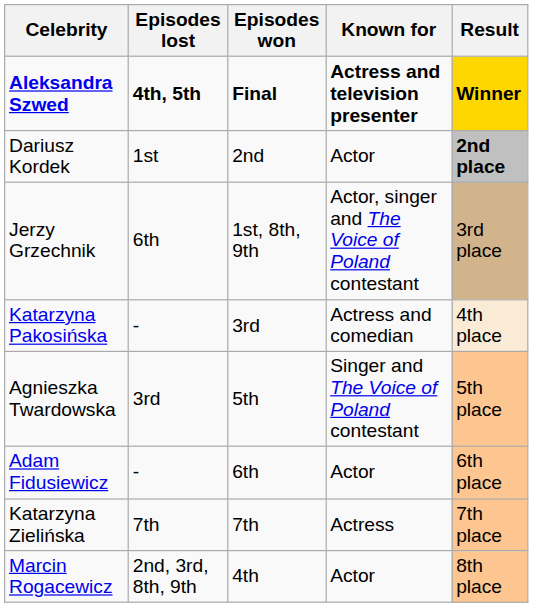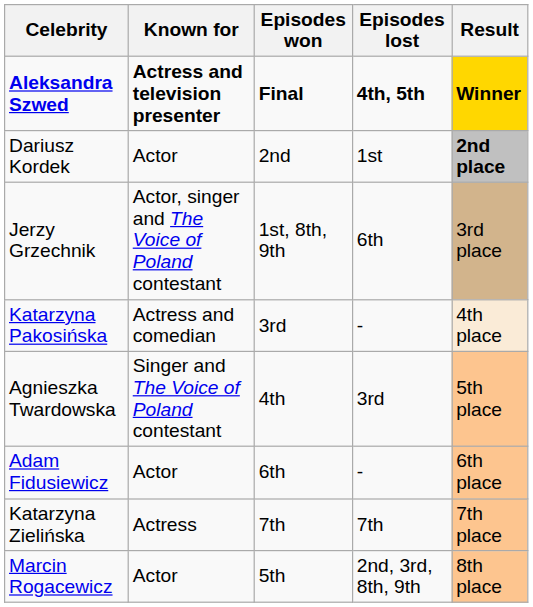columns swapped: Known for <-> Episodes lost
Agnieszka Twardowska | Episodes won: 5th -> 4th
Marcin Rogacewicz | Episodes won: 4th -> 5th
